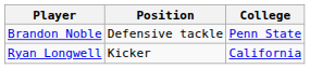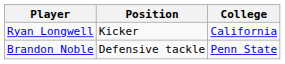rows swapped: Ryan Longwell <-> Brandon Noble
